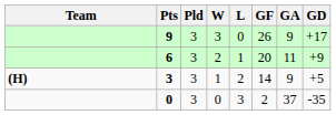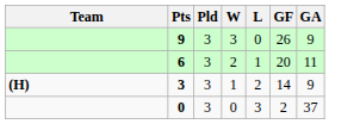- column: GD | +17 | +9 | +5 | -35
